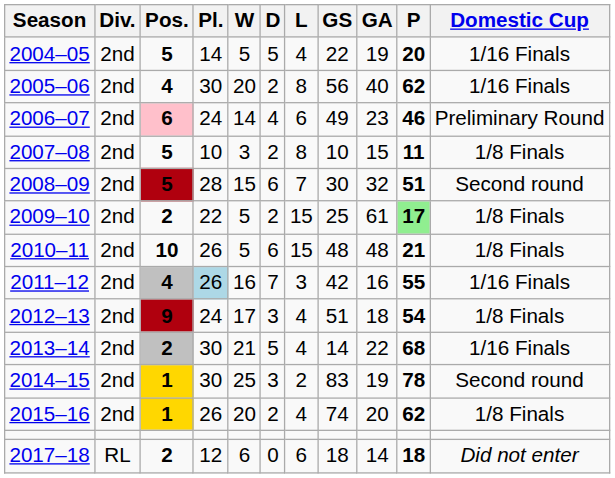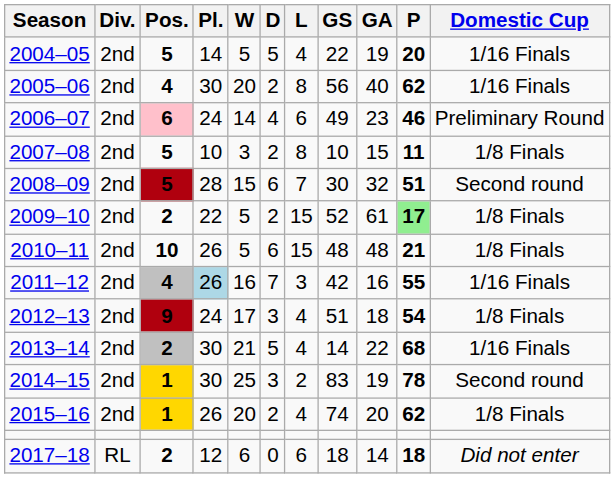2009–10 | GS: 25 -> 52
